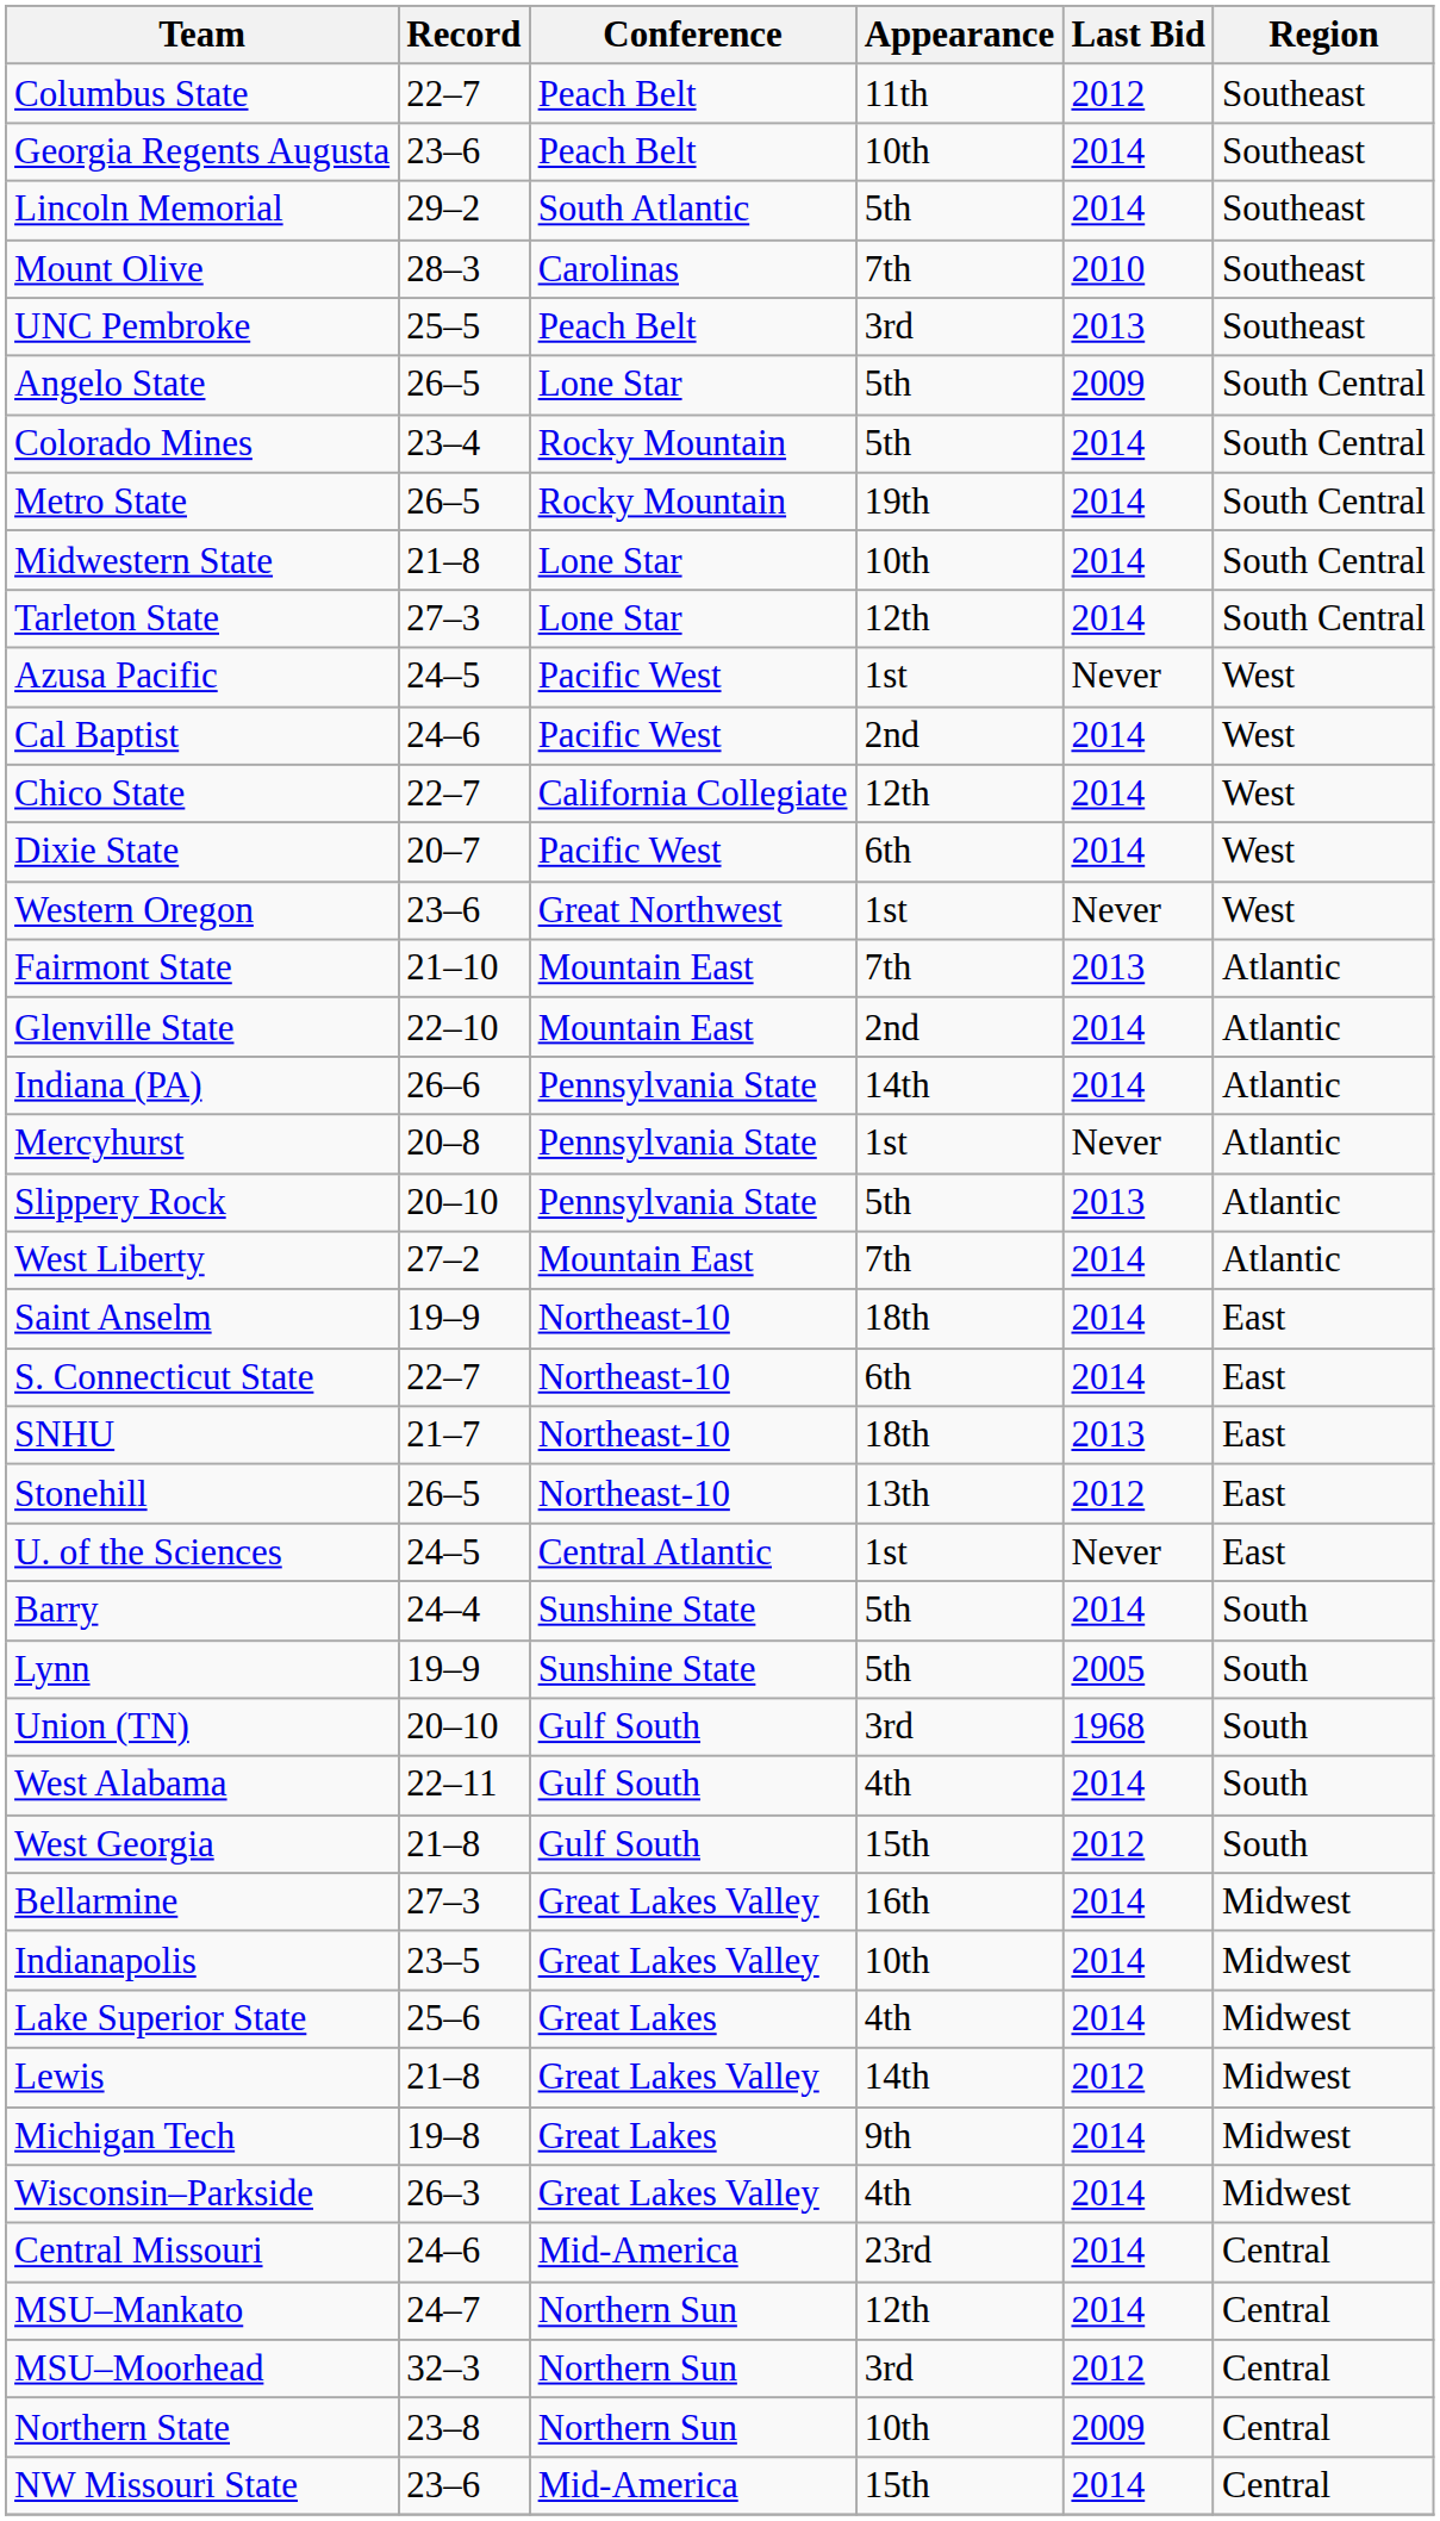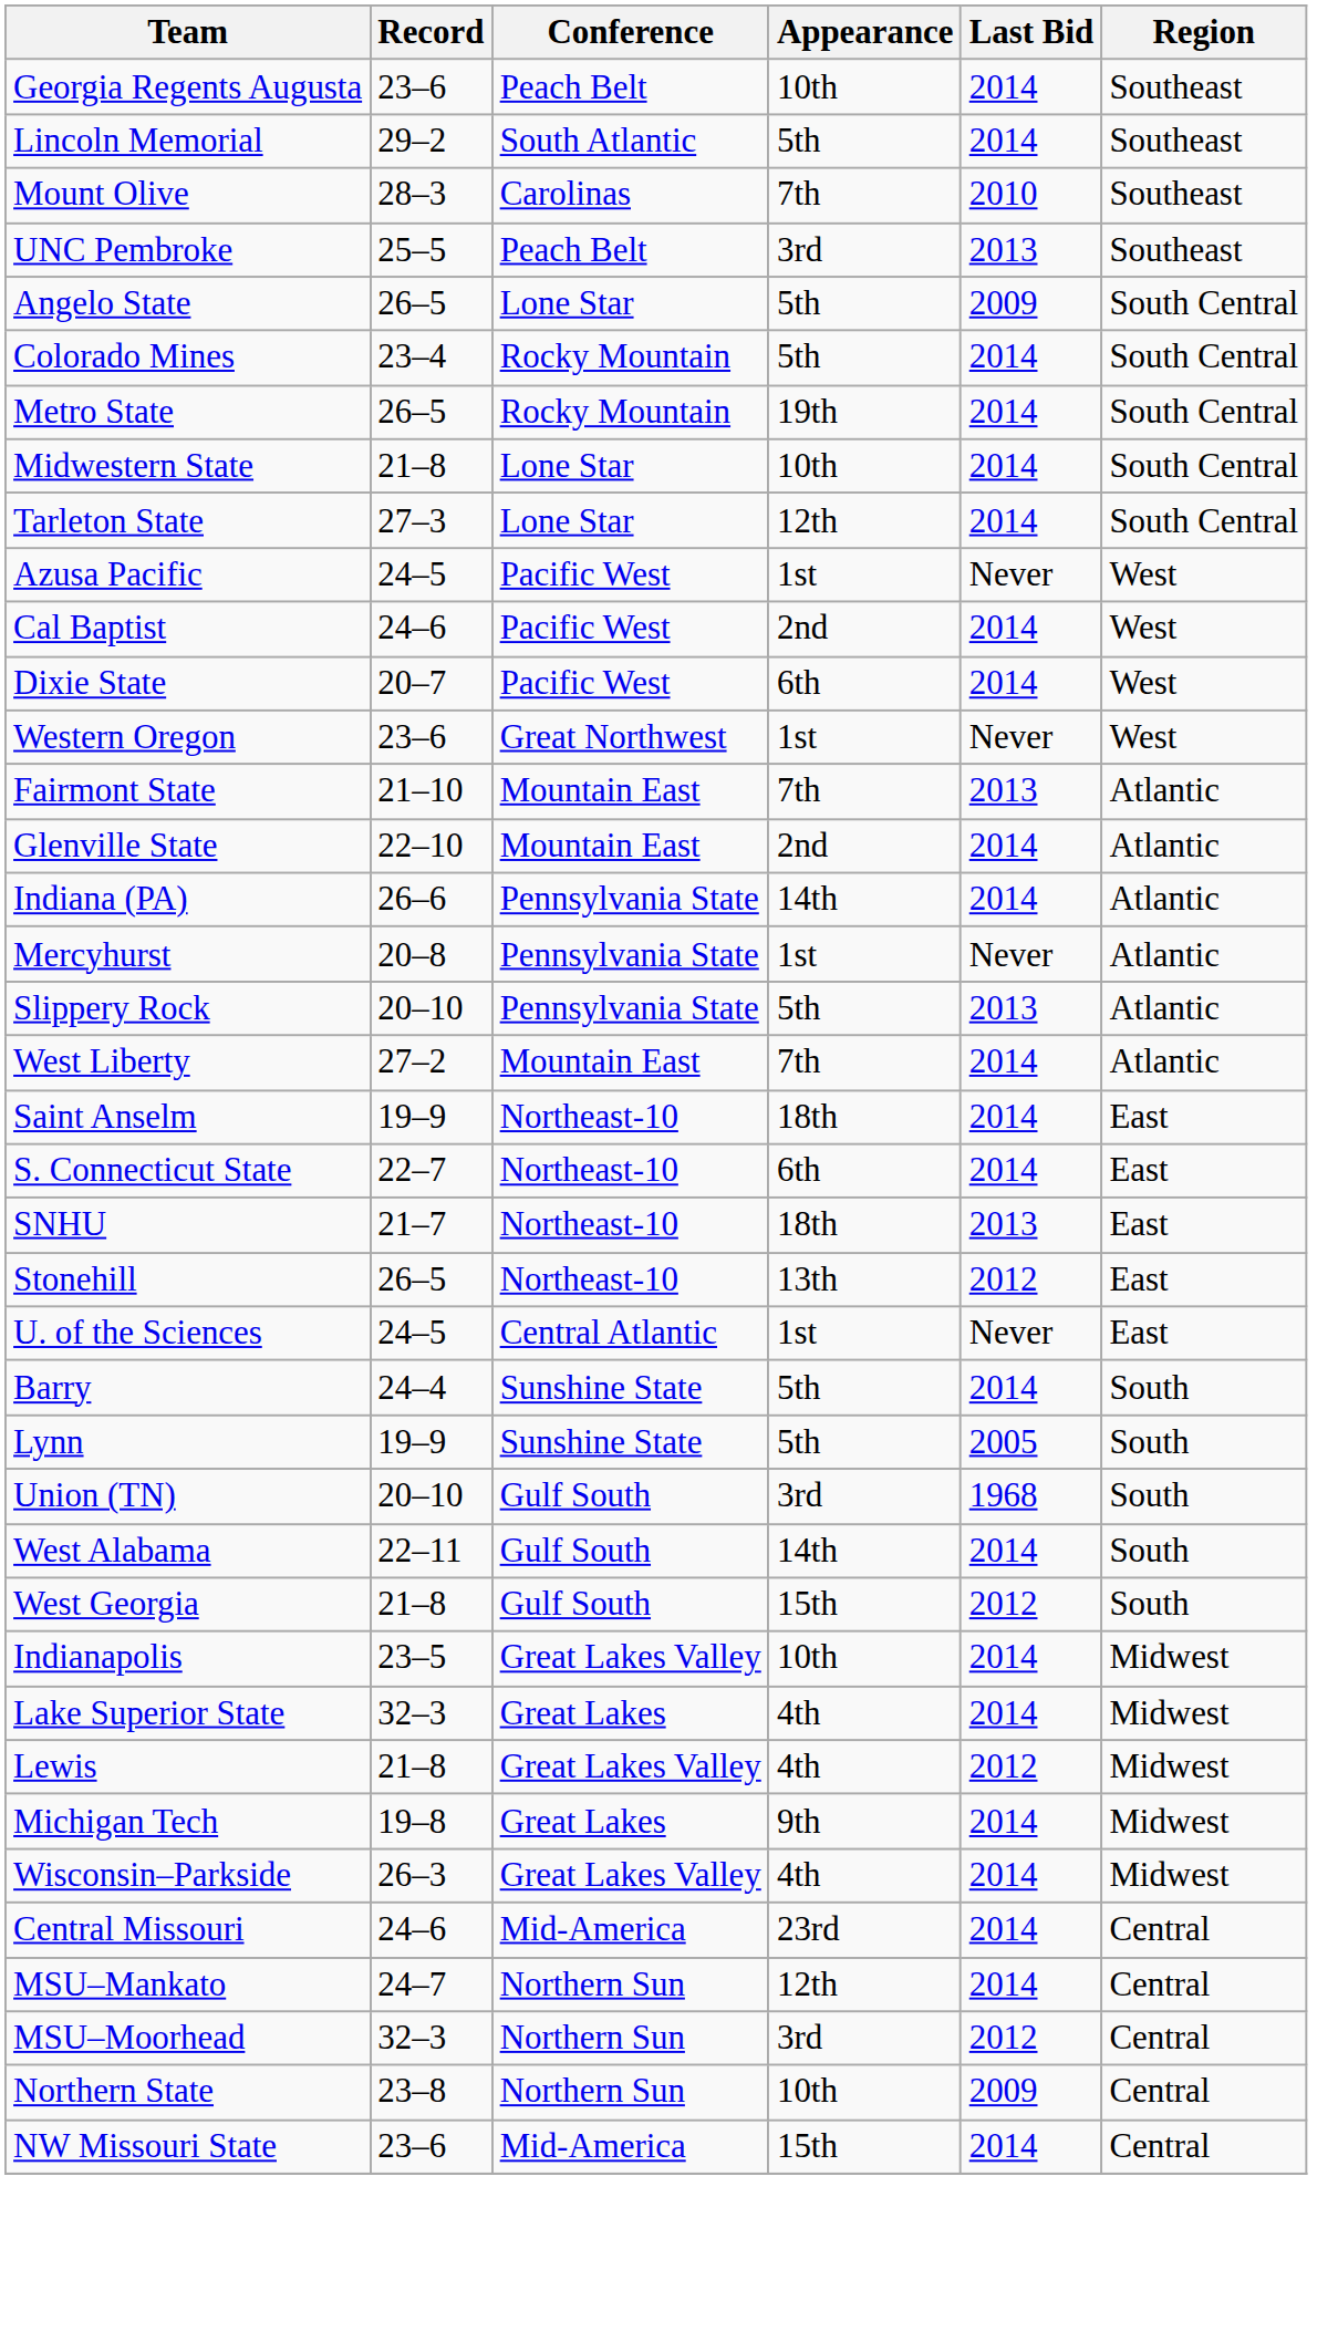- row: Columbus State | 22–7 | Peach Belt | 11th | 2012 | Southeast
- row: Chico State | 22–7 | California Collegiate | 12th | 2014 | West
West Alabama | Appearance: 4th -> 14th
- row: Bellarmine | 27–3 | Great Lakes Valley | 16th | 2014 | Midwest
Lake Superior State | Record: 25–6 -> 32–3
Lewis | Appearance: 14th -> 4th
